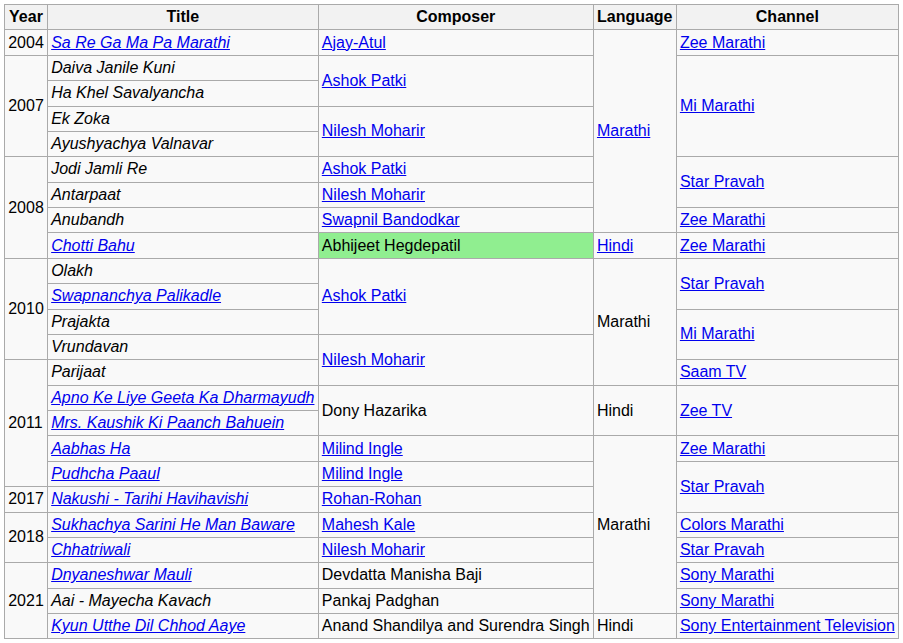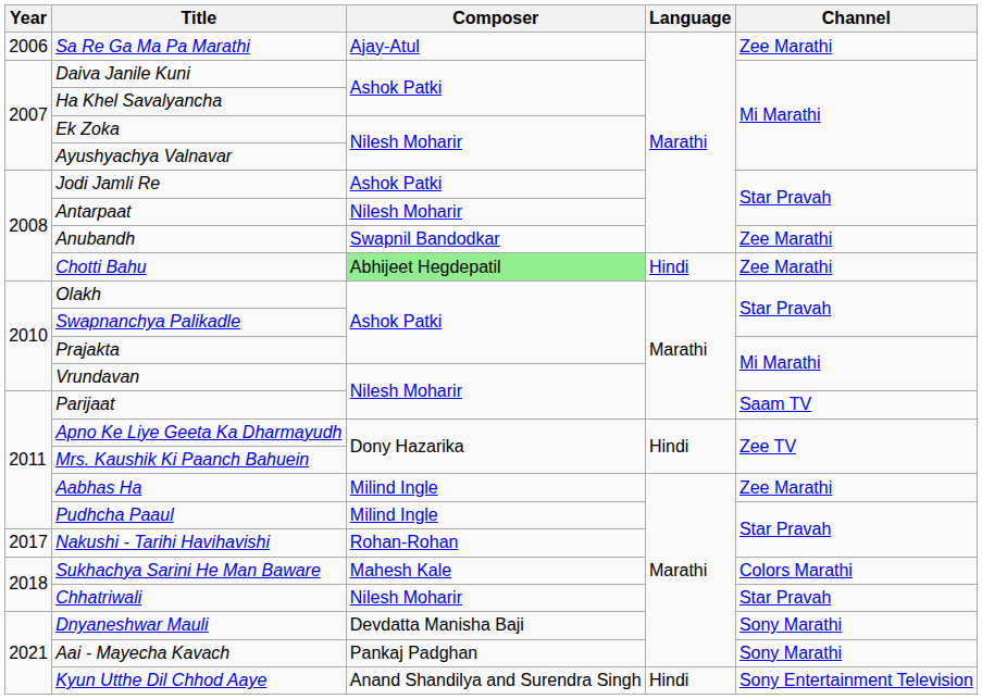Sa Re Ga Ma Pa Marathi | Year: 2004 -> 2006
